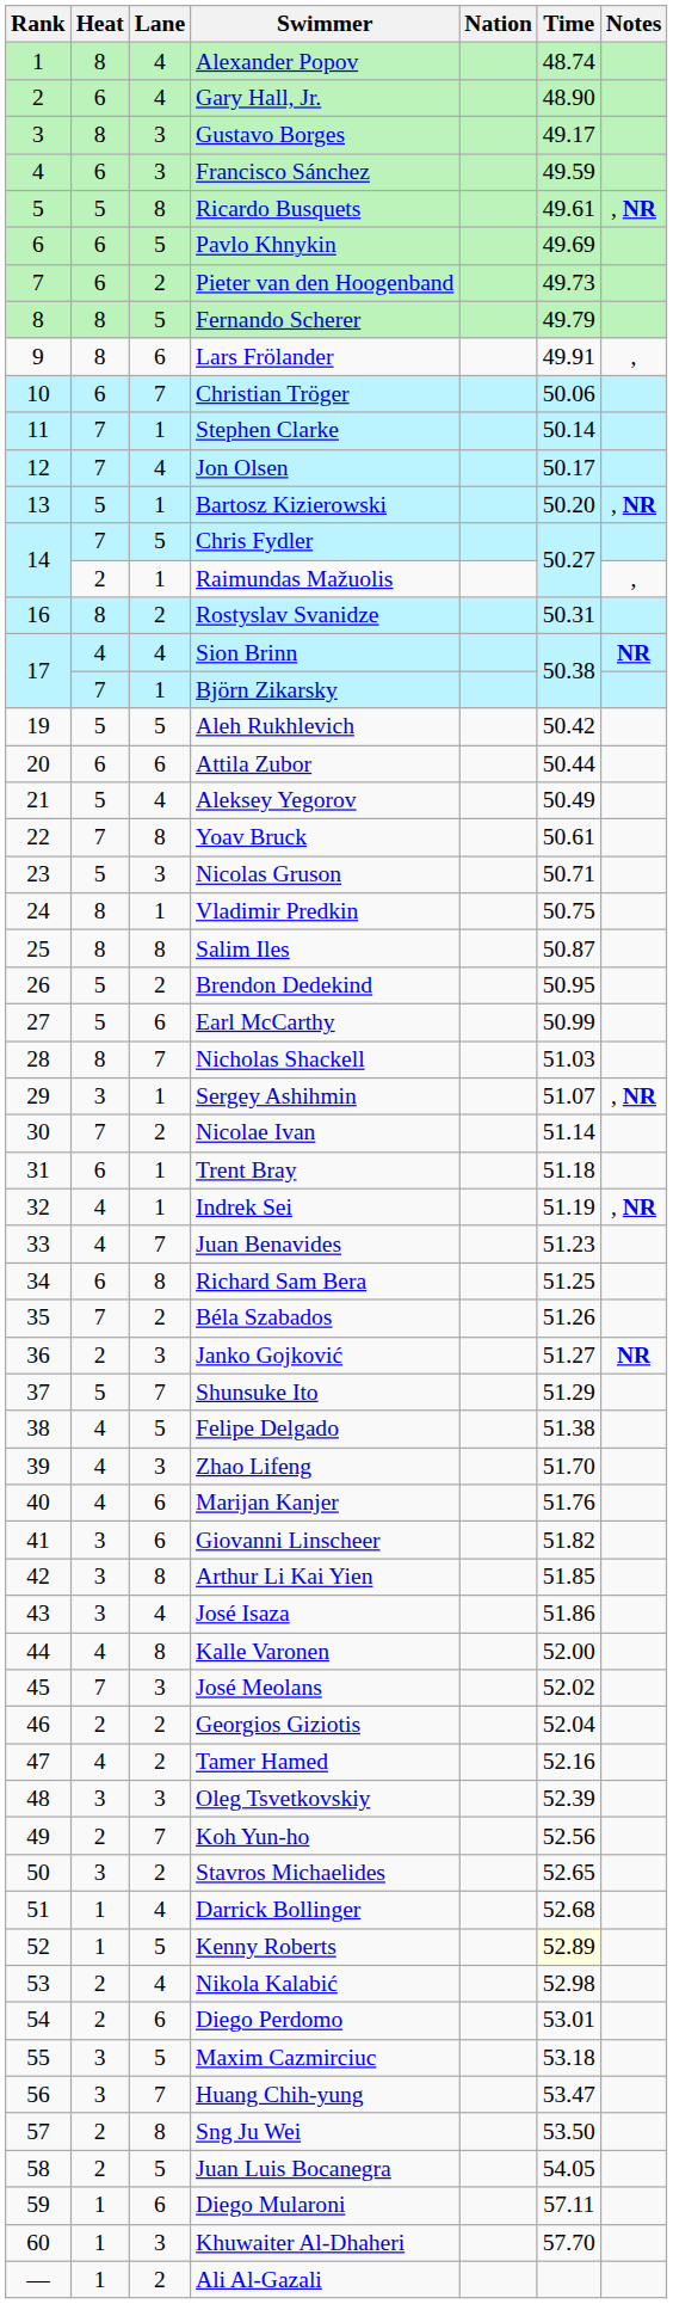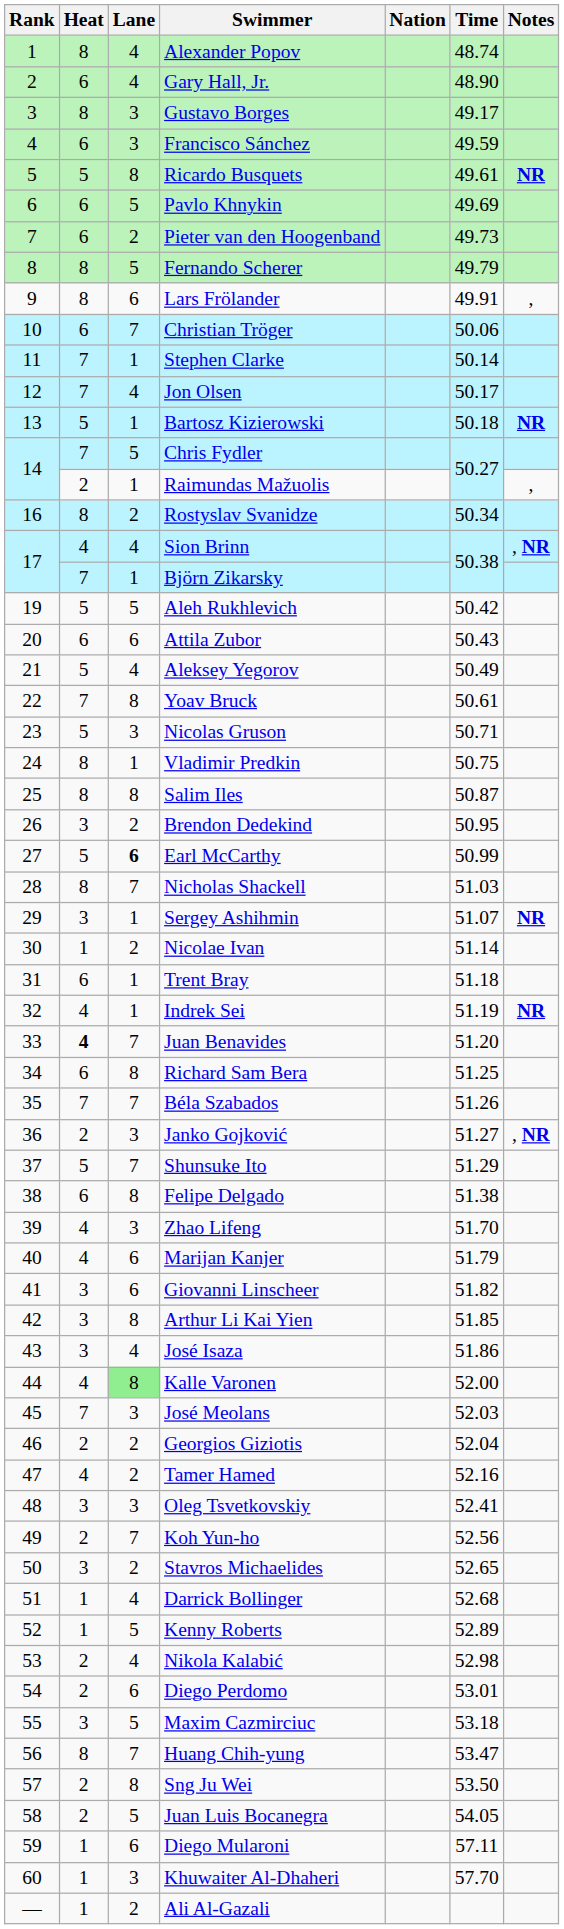Ricardo Busquets | Notes: , NR -> NR
Bartosz Kizierowski | Time: 50.20 -> 50.18
Bartosz Kizierowski | Notes: , NR -> NR
Rostyslav Svanidze | Time: 50.31 -> 50.34
Sion Brinn | Notes: NR -> , NR
Attila Zubor | Time: 50.44 -> 50.43
Brendon Dedekind | Heat: 5 -> 3
Earl McCarthy | Lane: normal -> bold
Sergey Ashihmin | Notes: , NR -> NR
Nicolae Ivan | Heat: 7 -> 1
Indrek Sei | Notes: , NR -> NR
Juan Benavides | Heat: normal -> bold
Juan Benavides | Time: 51.23 -> 51.20
Béla Szabados | Lane: 2 -> 7
Janko Gojković | Notes: NR -> , NR
Felipe Delgado | Heat: 4 -> 6
Felipe Delgado | Lane: 5 -> 8
Marijan Kanjer | Time: 51.76 -> 51.79
Kalle Varonen | Lane: no background -> lightgreen background
José Meolans | Time: 52.02 -> 52.03
Oleg Tsvetkovskiy | Time: 52.39 -> 52.41
Kenny Roberts | Time: lightyellow background -> no background
Huang Chih-yung | Heat: 3 -> 8
